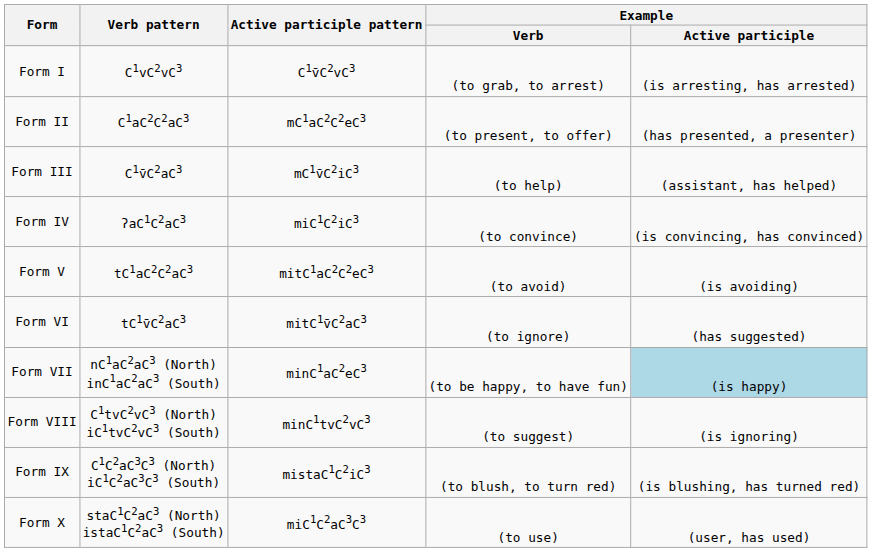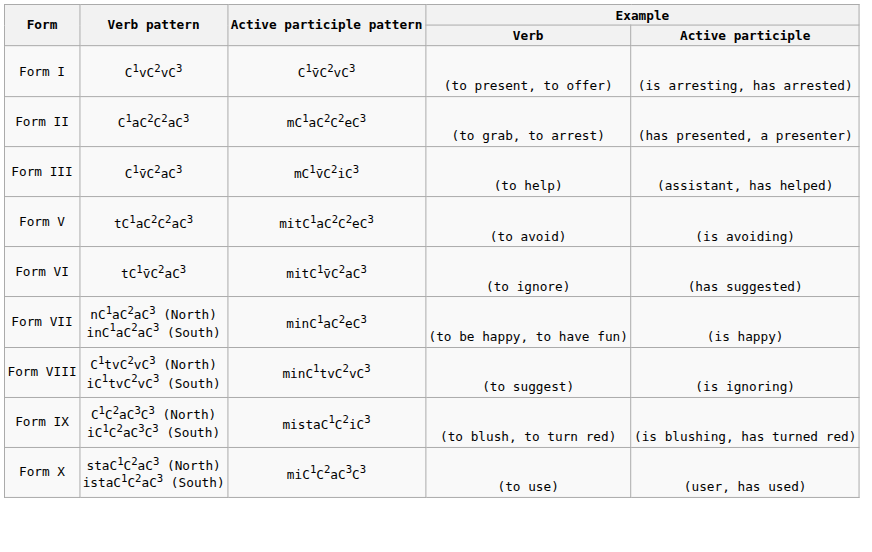Form I | Example / Verb: (to grab, to arrest) -> (to present, to offer)
Form II | Example / Verb: (to present, to offer) -> (to grab, to arrest)
- row: Form IV | ʔaC1C2aC3 | miC1C2iC3 | (to convince) | (is convincing, has convinced)
Form VII | Example / Active participle: lightblue background -> no background
